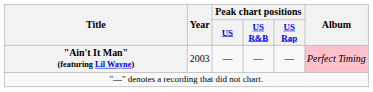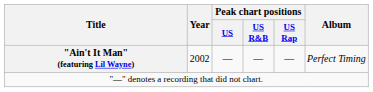"Ain't It Man" (featuring Lil Wayne) | Year: 2003 -> 2002
"Ain't It Man" (featuring Lil Wayne) | Album: pink background -> no background
